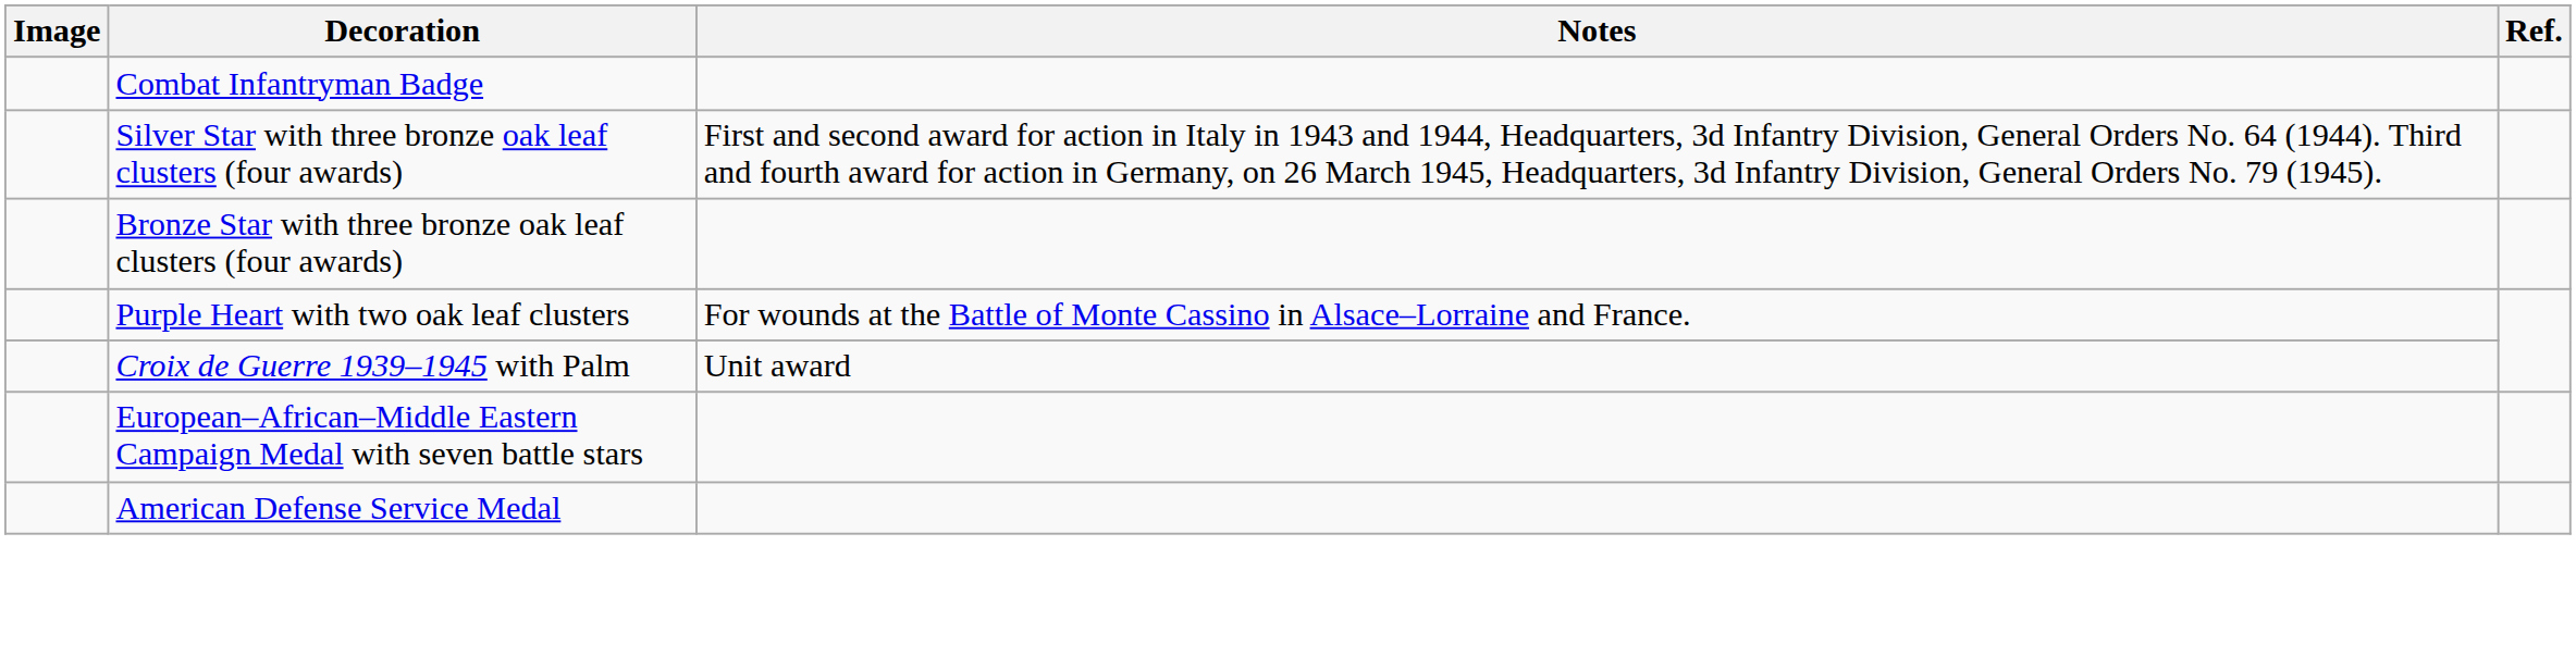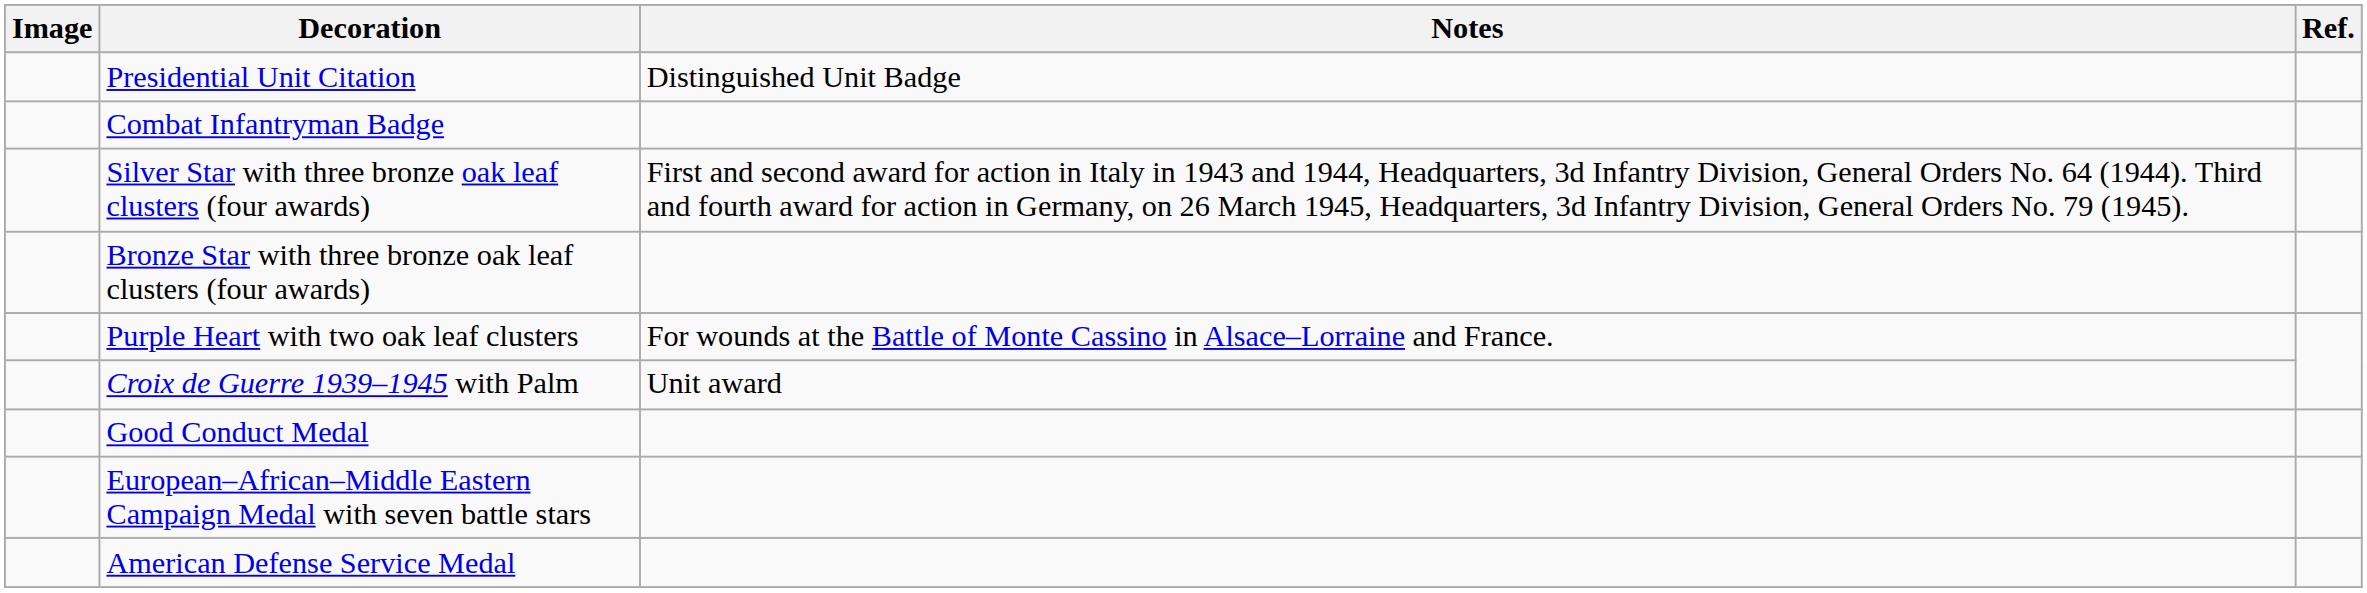+ row: Presidential Unit Citation | Distinguished Unit Badge
+ row: Good Conduct Medal
